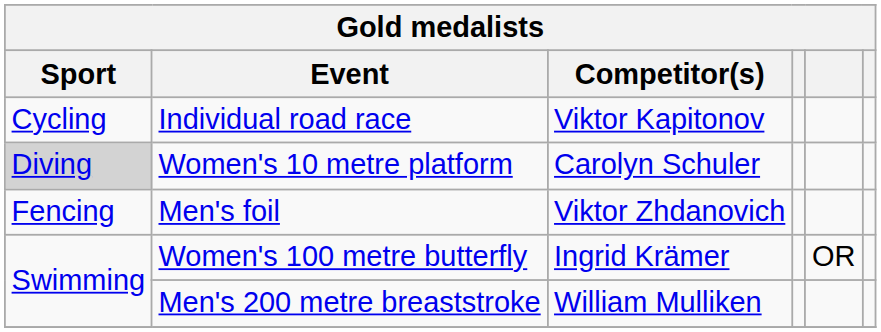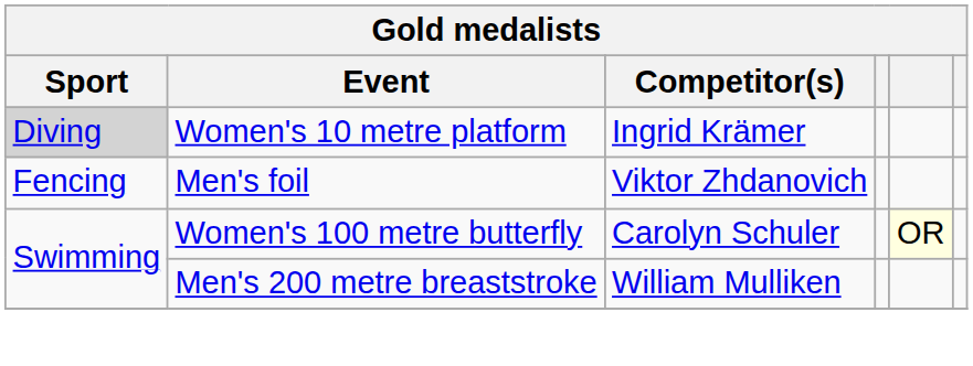- row: Cycling | Individual road race | Viktor Kapitonov
Women's 10 metre platform | Competitor(s): Carolyn Schuler -> Ingrid Krämer
Women's 100 metre butterfly | Competitor(s): Ingrid Krämer -> Carolyn Schuler
Women's 100 metre butterfly | column 5: no background -> lightyellow background
